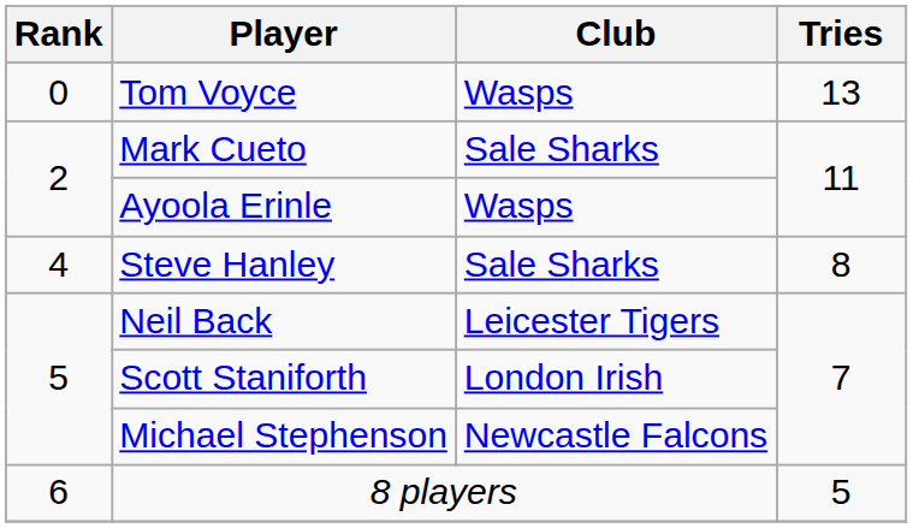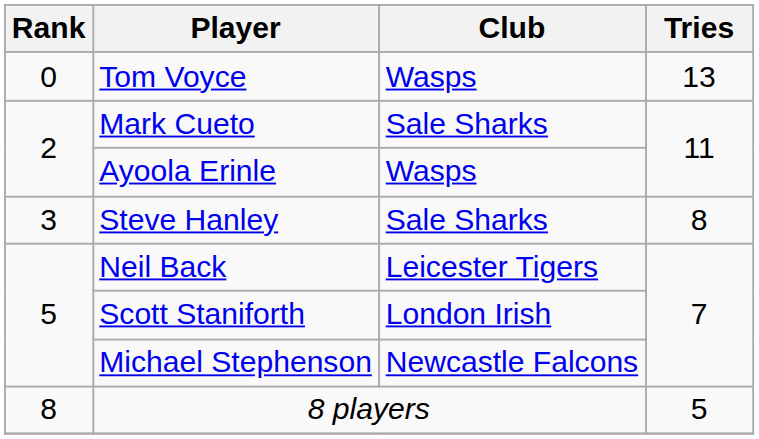Steve Hanley | Rank: 4 -> 3
8 players | Rank: 6 -> 8
